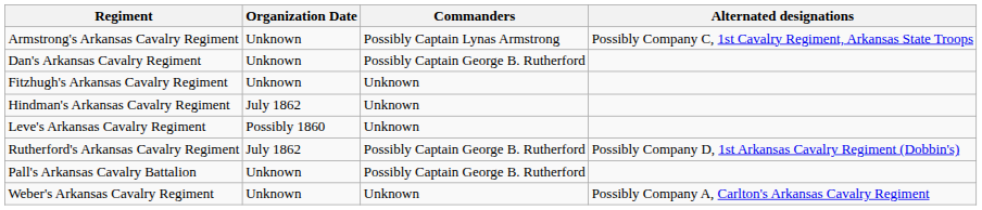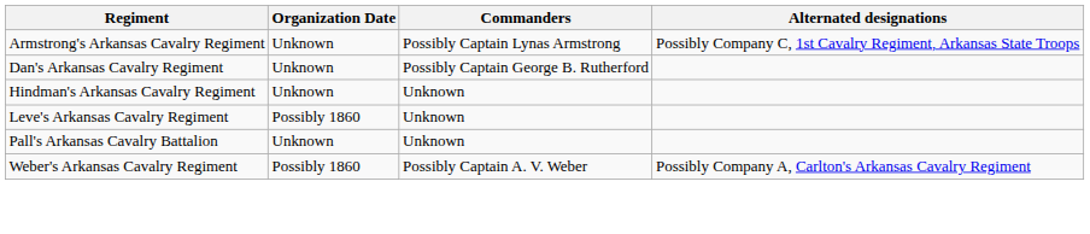- row: Fitzhugh's Arkansas Cavalry Regiment | Unknown | Unknown
Hindman's Arkansas Cavalry Regiment | Organization Date: July 1862 -> Unknown
- row: Rutherford's Arkansas Cavalry Regiment | July 1862 | Possibly Captain George B. Rutherford | Possibly Company D, 1st Arkansas Cavalry Regiment (Dobbin's)
Pall's Arkansas Cavalry Battalion | Commanders: Possibly Captain George B. Rutherford -> Unknown
Weber's Arkansas Cavalry Regiment | Organization Date: Unknown -> Possibly 1860
Weber's Arkansas Cavalry Regiment | Commanders: Unknown -> Possibly Captain A. V. Weber
